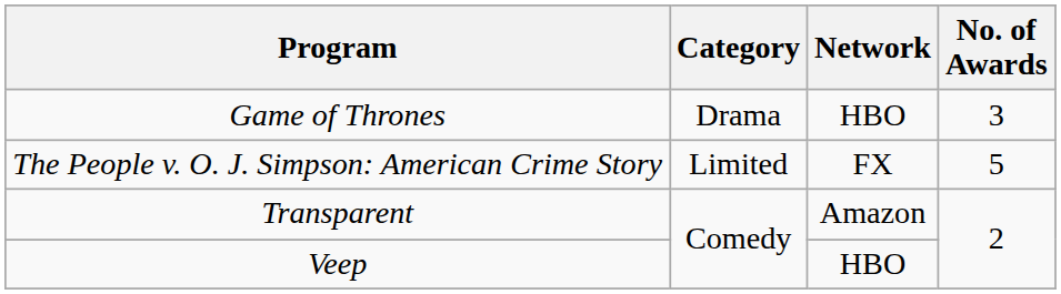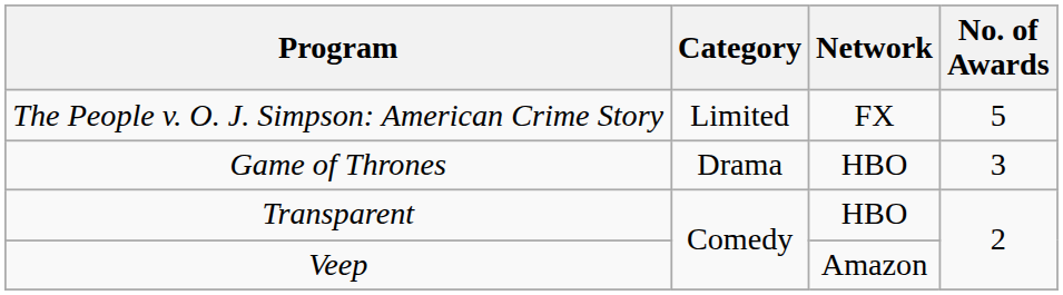rows swapped: The People v. O. J. Simpson: American Crime Story <-> Game of Thrones
Transparent | Network: Amazon -> HBO
Veep | Network: HBO -> Amazon
